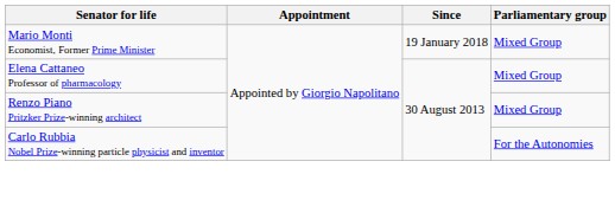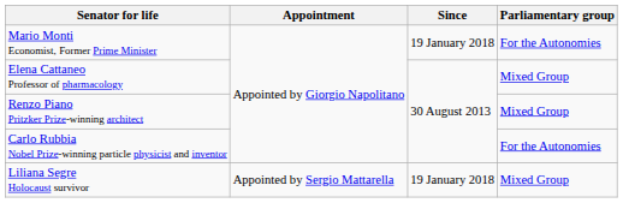Mario Monti Economist, Former Prime Minister | Parliamentary group: Mixed Group -> For the Autonomies
+ row: Liliana Segre Holocaust survivor | Appointed by Sergio Mattarella | 19 January 2018 | Mixed Group
